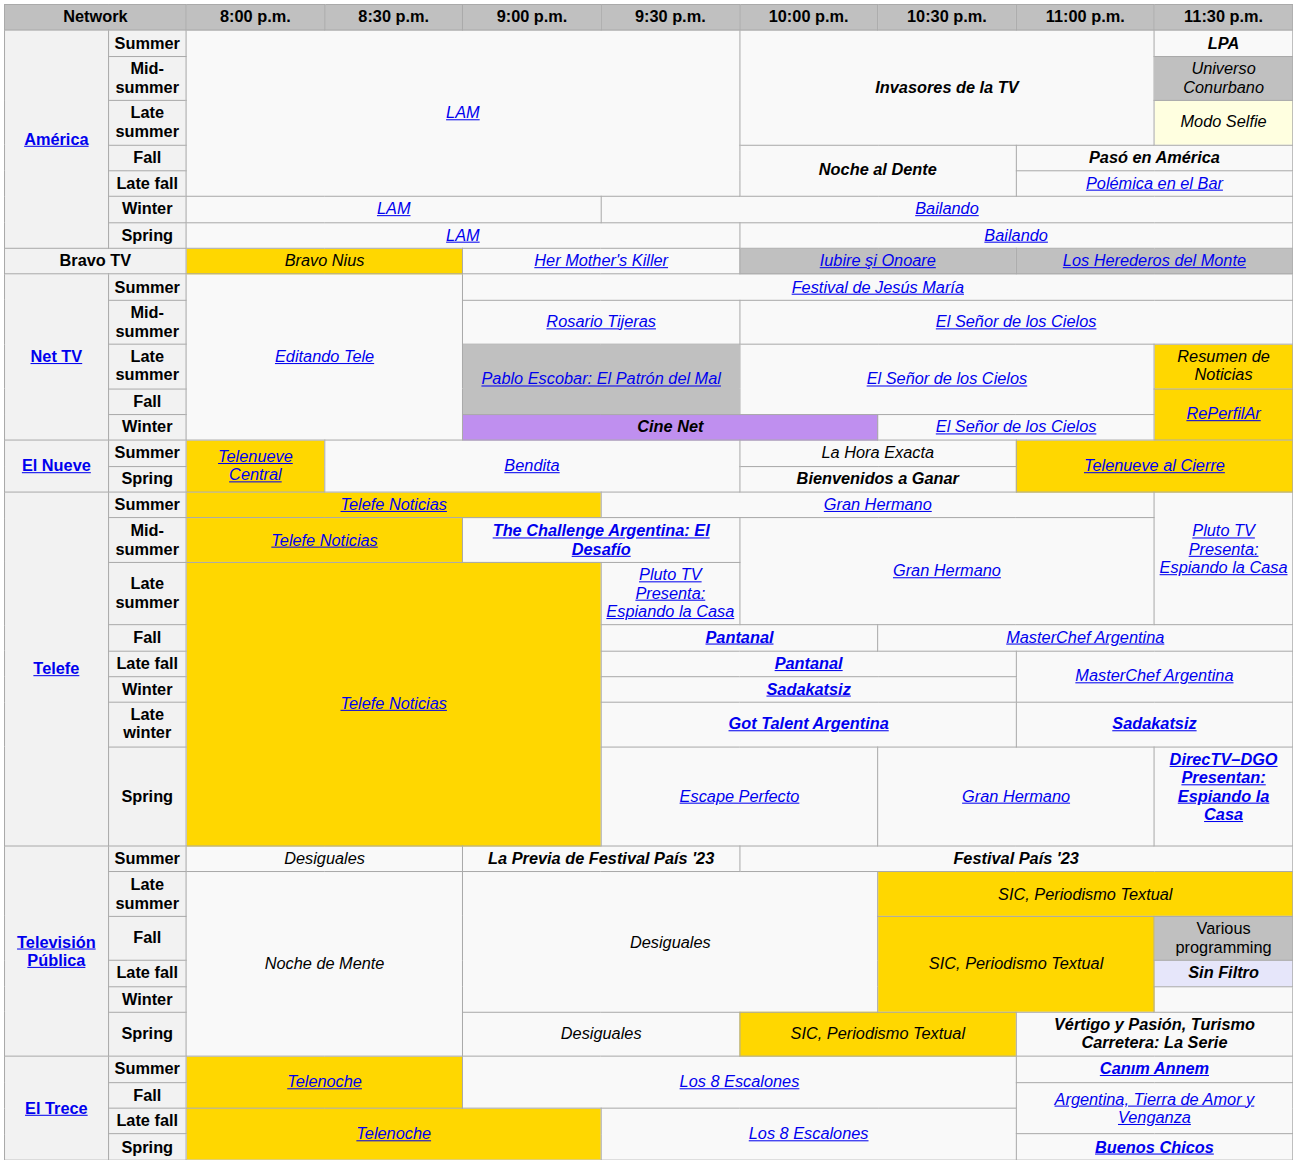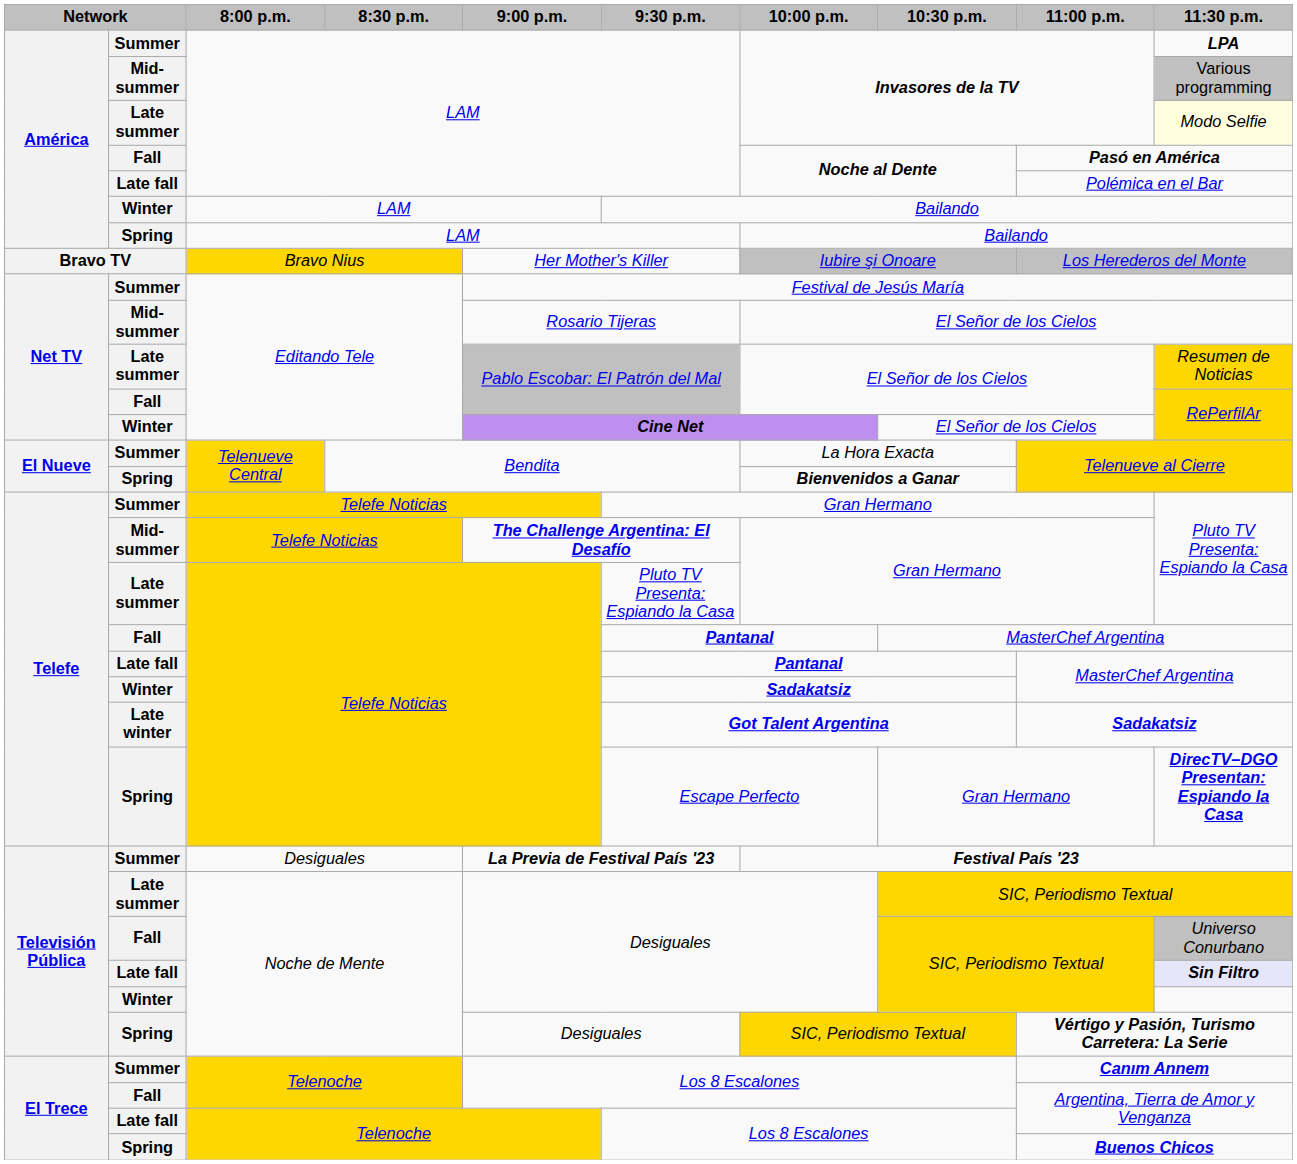Mid-summer / LAM | 11:30 p.m.: Universo Conurbano -> Various programming
Fall / Noche de Mente | 11:30 p.m.: Various programming -> Universo Conurbano
